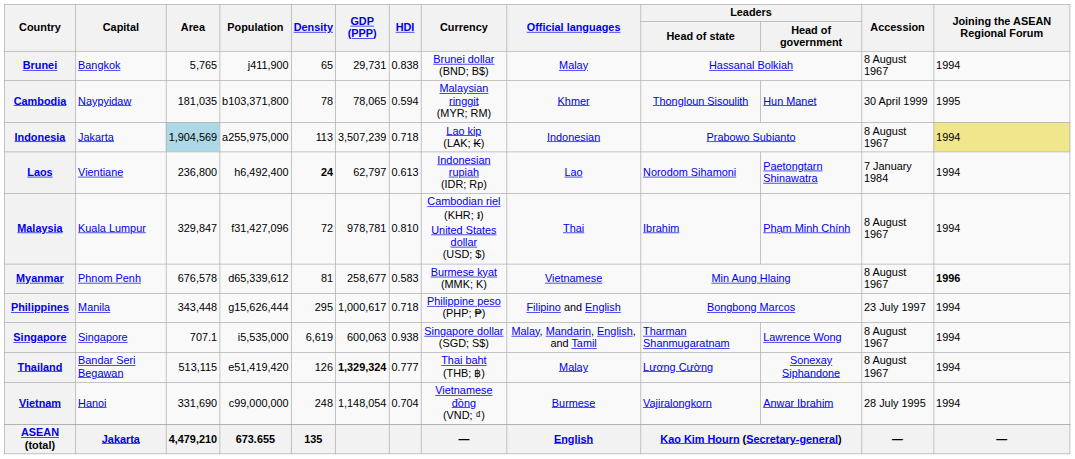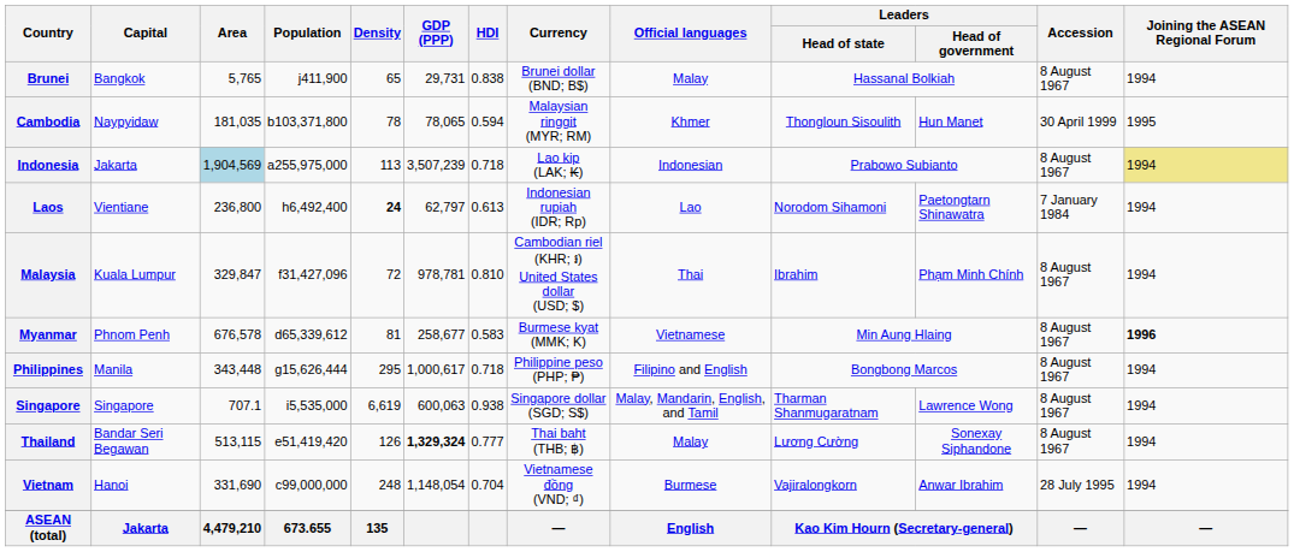Philippines | Accession: 23 July 1997 -> 8 August 1967
